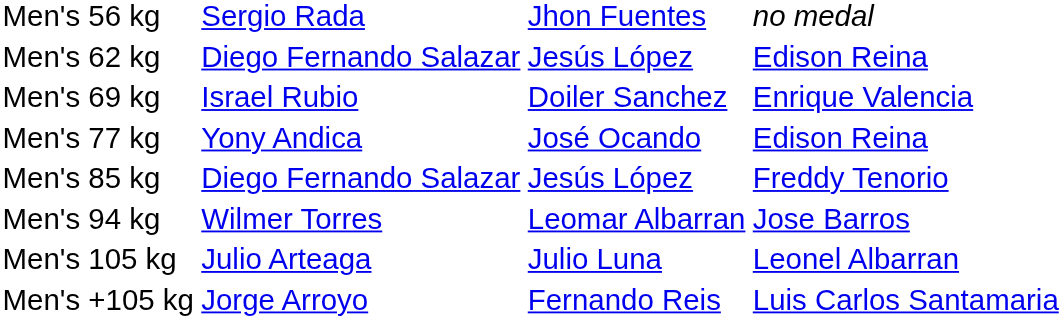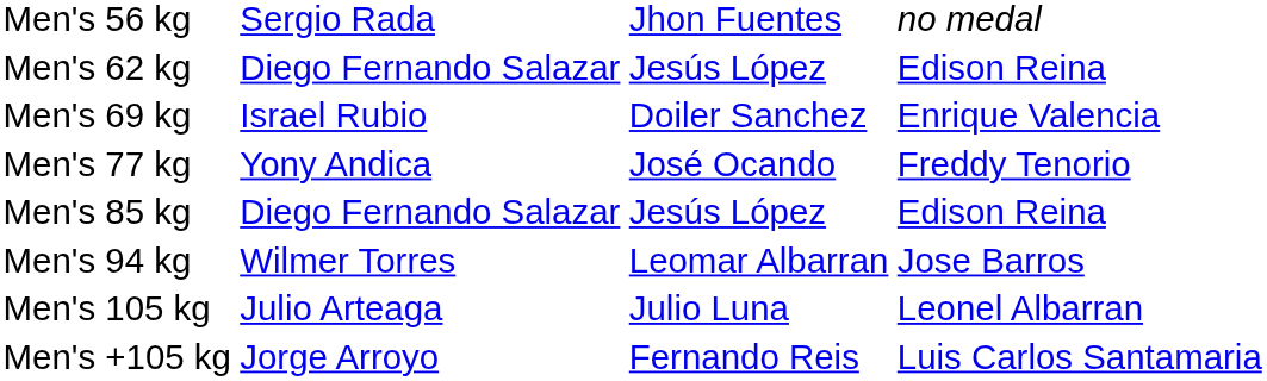Men's 77 kg | column 4: Edison Reina -> Freddy Tenorio
Men's 85 kg | column 4: Freddy Tenorio -> Edison Reina
